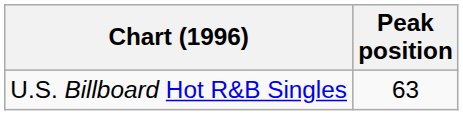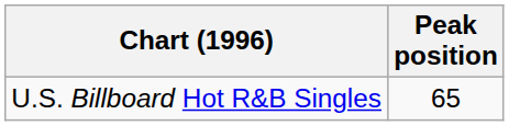U.S. Billboard Hot R&B Singles | Peak position: 63 -> 65
